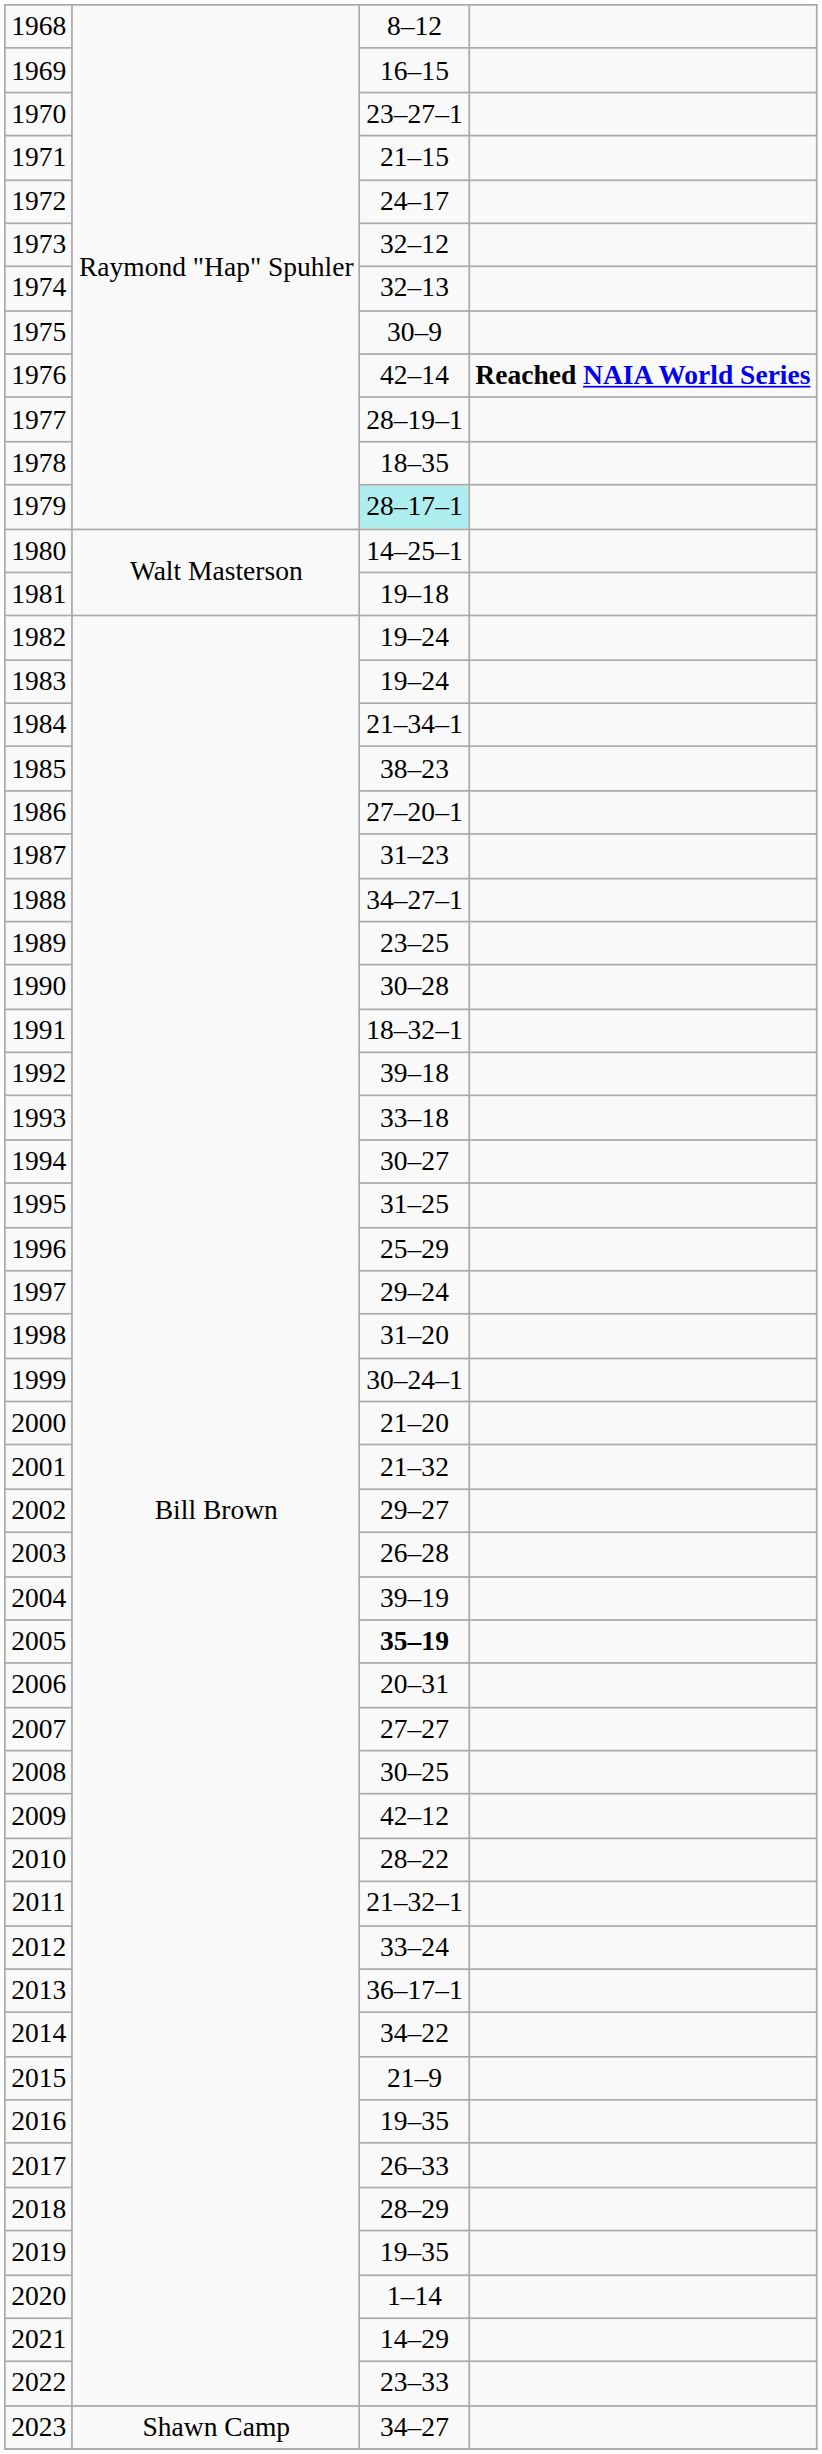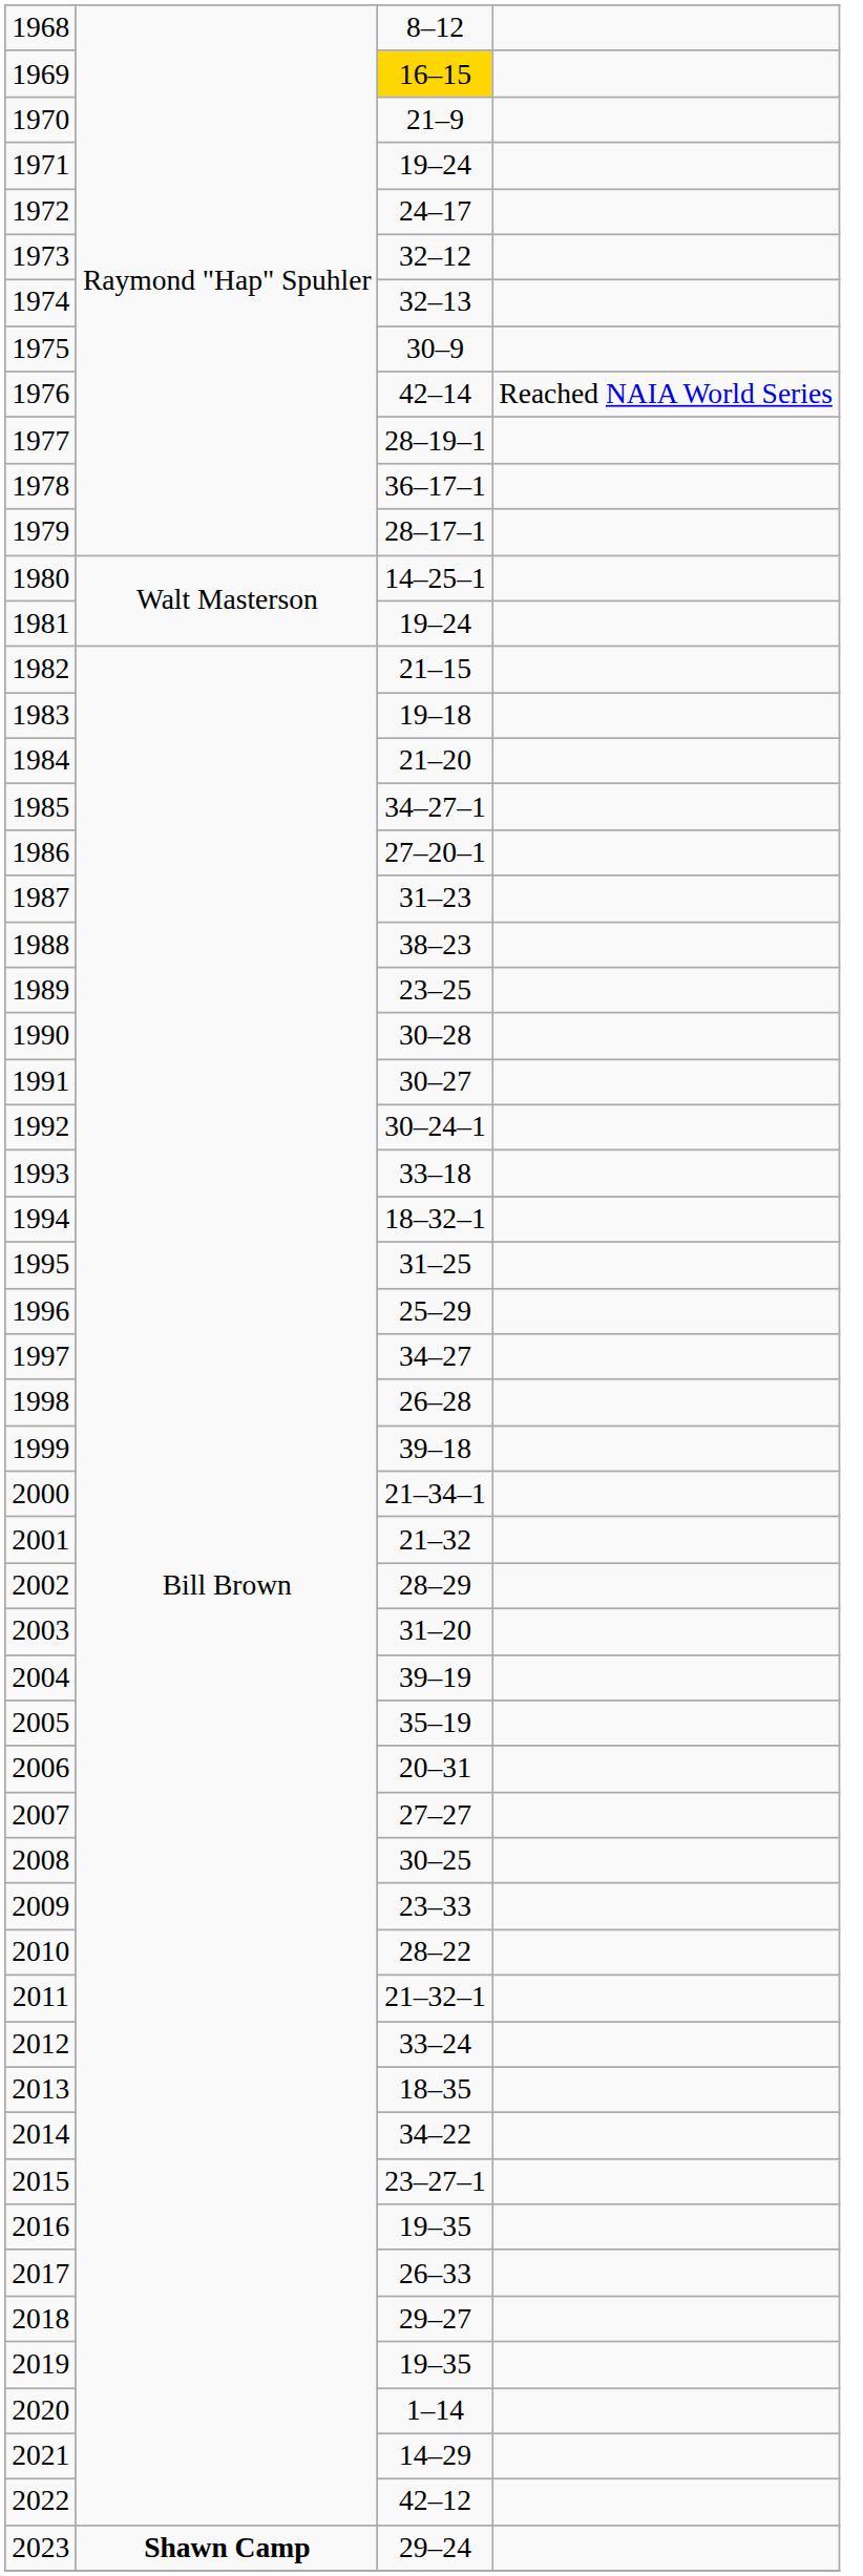1969 | column 3: no background -> gold background
1970 | column 3: 23–27–1 -> 21–9
1971 | column 3: 21–15 -> 19–24
1976 | column 4: bold -> normal
1978 | column 3: 18–35 -> 36–17–1
1979 | column 3: paleturquoise background -> no background
1981 | column 3: 19–18 -> 19–24
1982 | column 3: 19–24 -> 21–15
1983 | column 3: 19–24 -> 19–18
1984 | column 3: 21–34–1 -> 21–20
1985 | column 3: 38–23 -> 34–27–1
1988 | column 3: 34–27–1 -> 38–23
1991 | column 3: 18–32–1 -> 30–27
1992 | column 3: 39–18 -> 30–24–1
1994 | column 3: 30–27 -> 18–32–1
1997 | column 3: 29–24 -> 34–27
1998 | column 3: 31–20 -> 26–28
1999 | column 3: 30–24–1 -> 39–18
2000 | column 3: 21–20 -> 21–34–1
2002 | column 3: 29–27 -> 28–29
2003 | column 3: 26–28 -> 31–20
2005 | column 3: bold -> normal
2009 | column 3: 42–12 -> 23–33
2013 | column 3: 36–17–1 -> 18–35
2015 | column 3: 21–9 -> 23–27–1
2018 | column 3: 28–29 -> 29–27
2022 | column 3: 23–33 -> 42–12
2023 | column 2: normal -> bold
2023 | column 3: 34–27 -> 29–24
